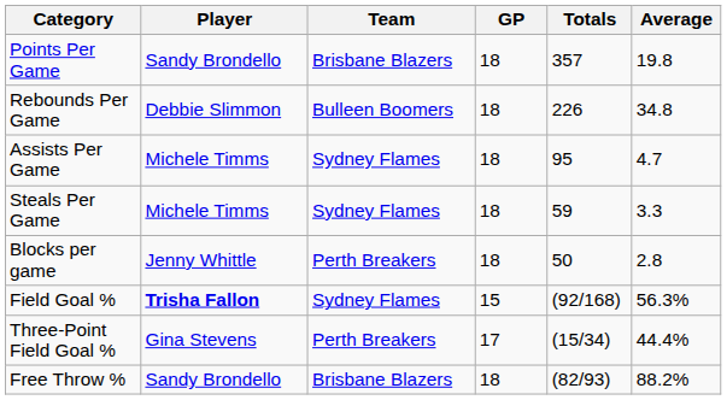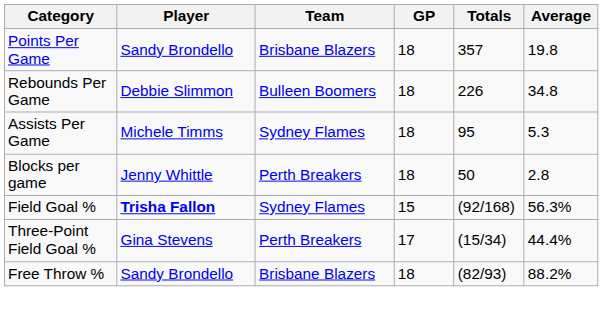Assists Per Game | Average: 4.7 -> 5.3
- row: Steals Per Game | Michele Timms | Sydney Flames | 18 | 59 | 3.3
